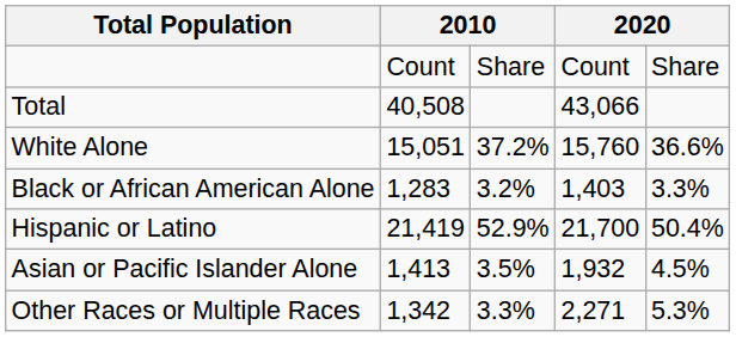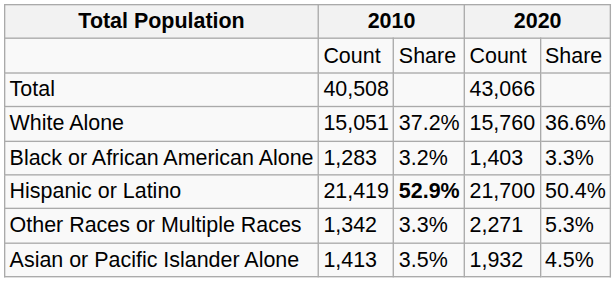Hispanic or Latino | column 3: normal -> bold
rows swapped: Asian or Pacific Islander Alone <-> Other Races or Multiple Races
